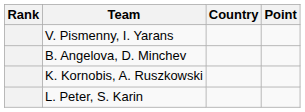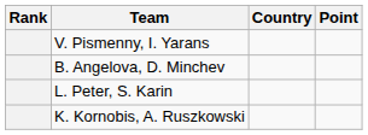rows swapped: K. Kornobis, A. Ruszkowski <-> L. Peter, S. Karin
